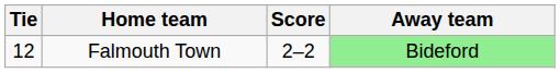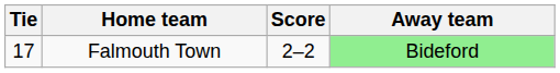Falmouth Town | Tie: 12 -> 17
